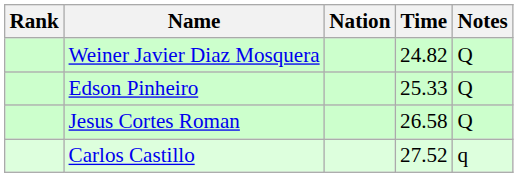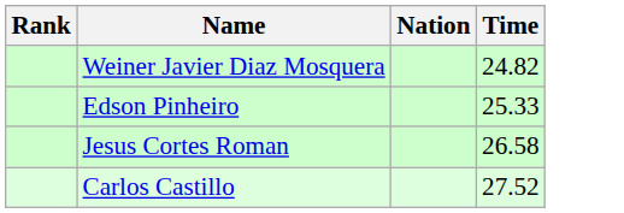- column: Notes | Q | Q | Q | q
